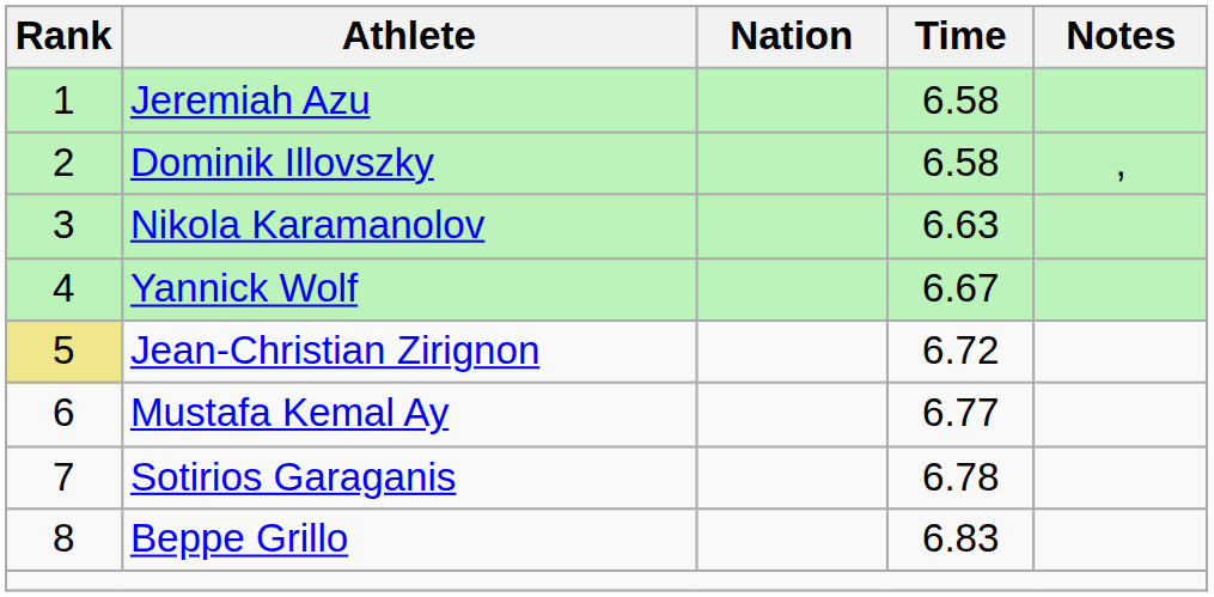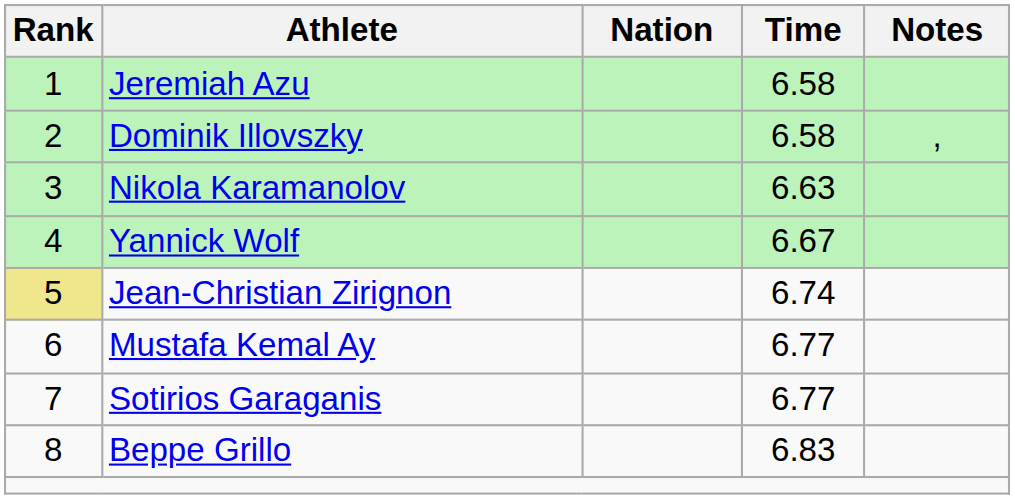Jean-Christian Zirignon | Time: 6.72 -> 6.74
Sotirios Garaganis | Time: 6.78 -> 6.77
